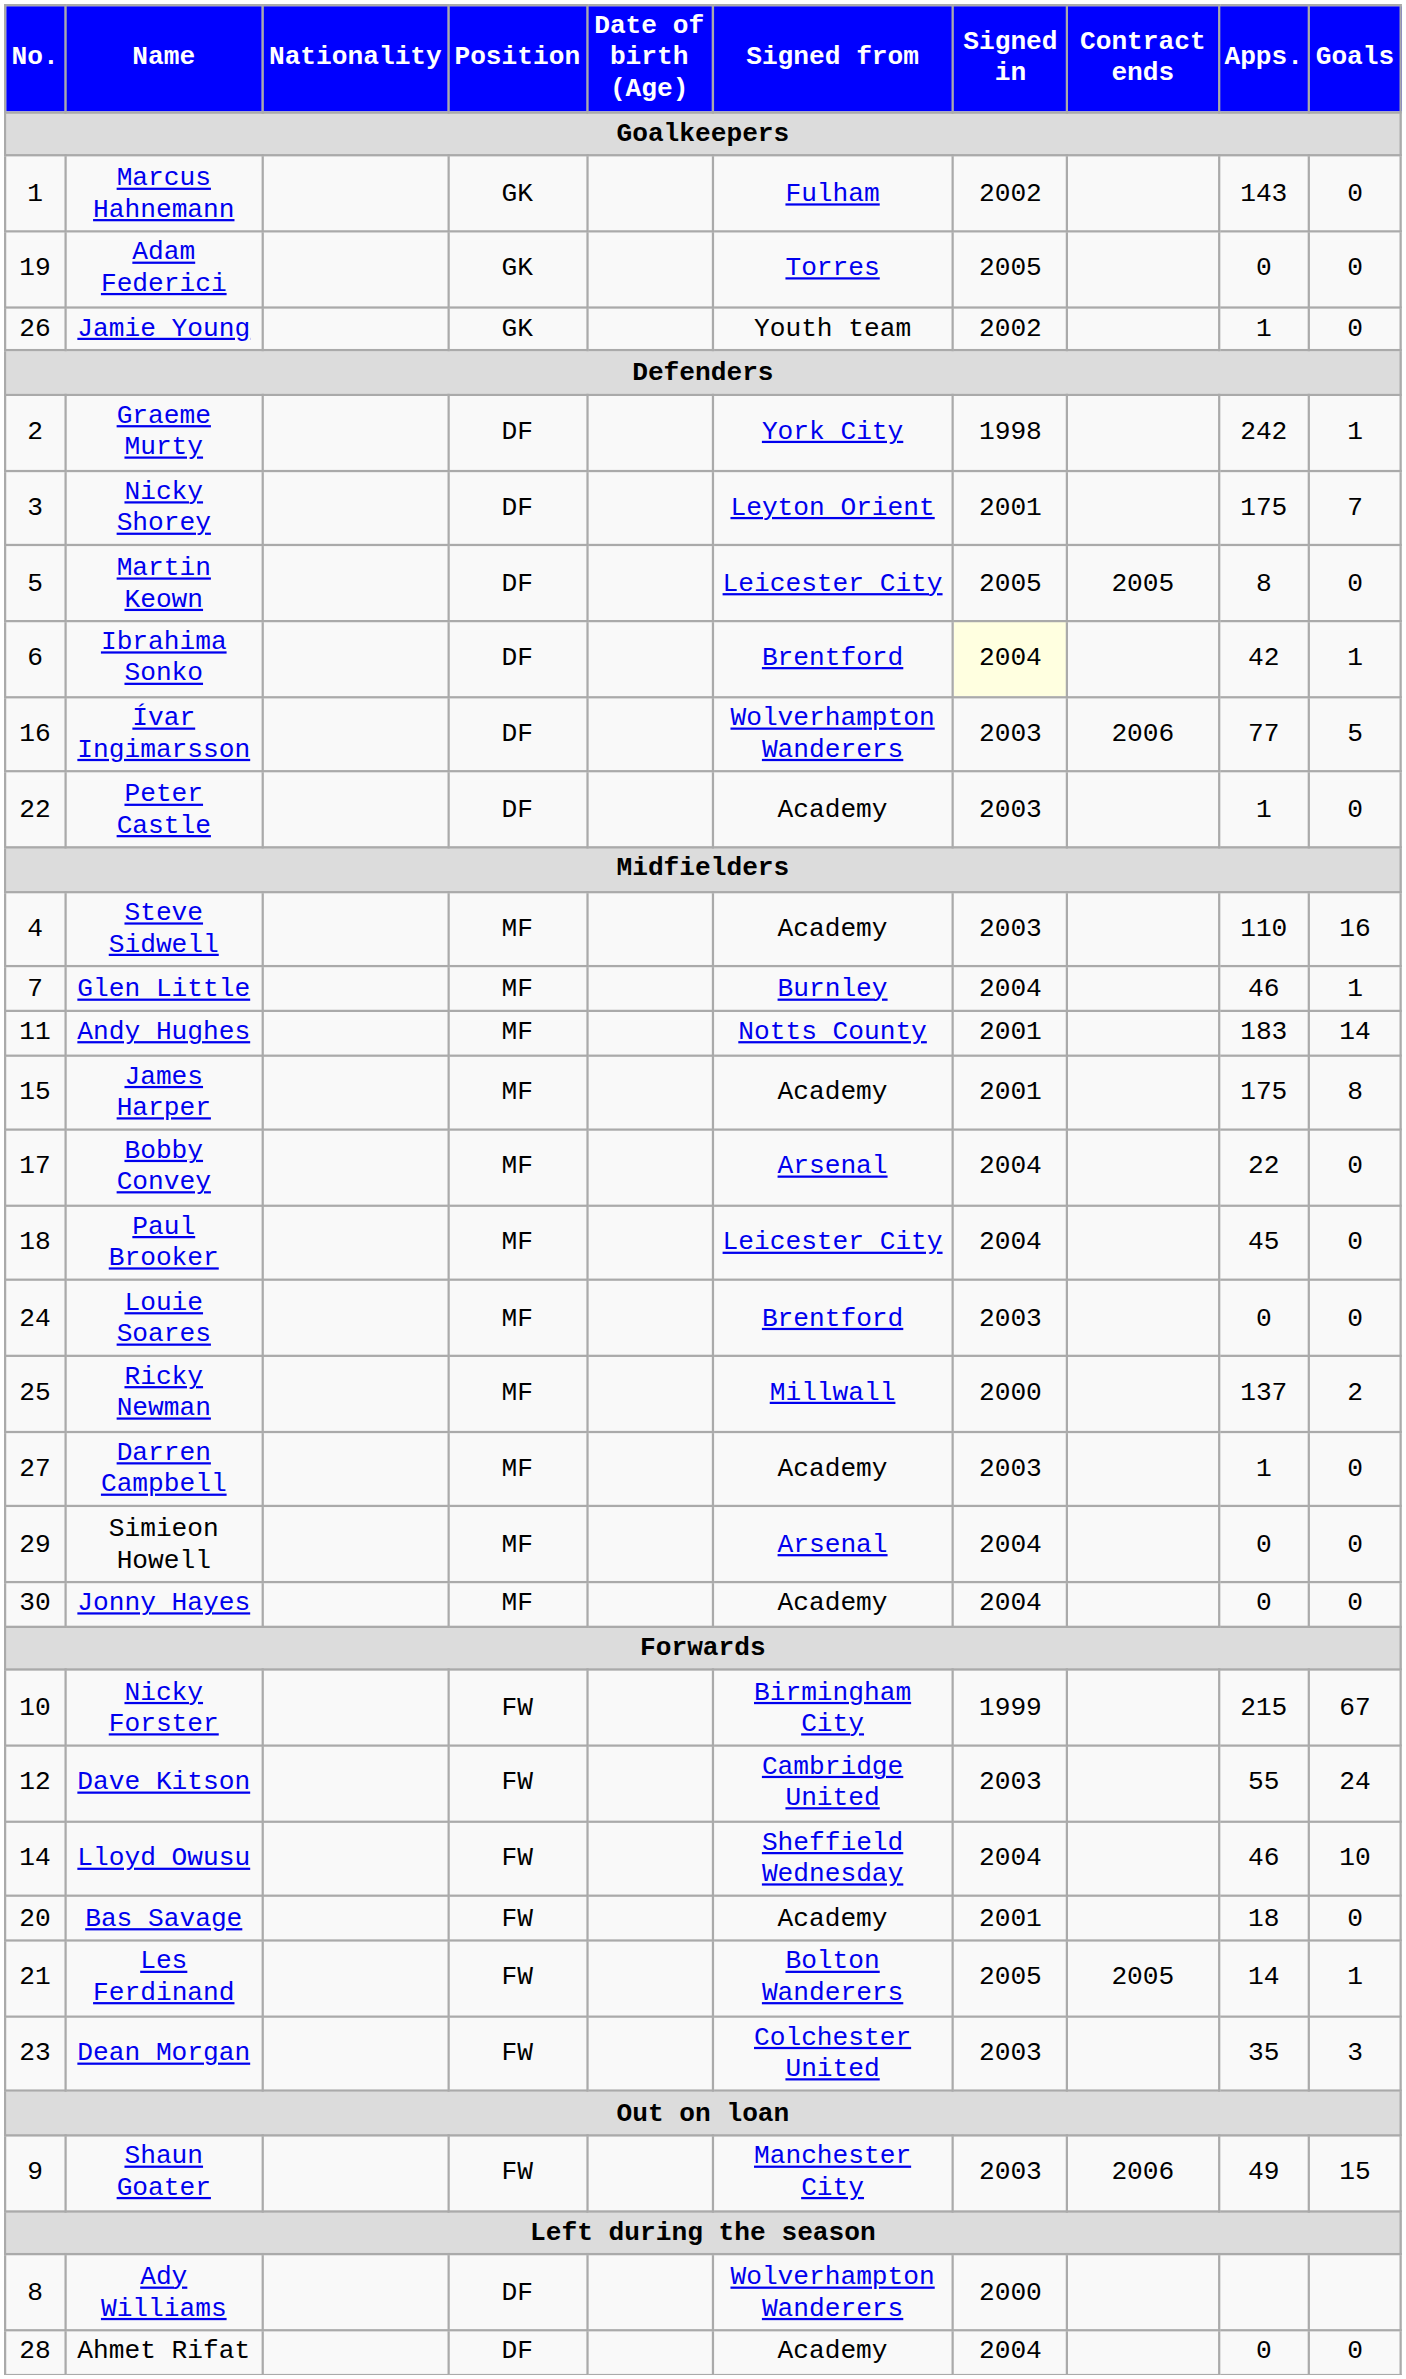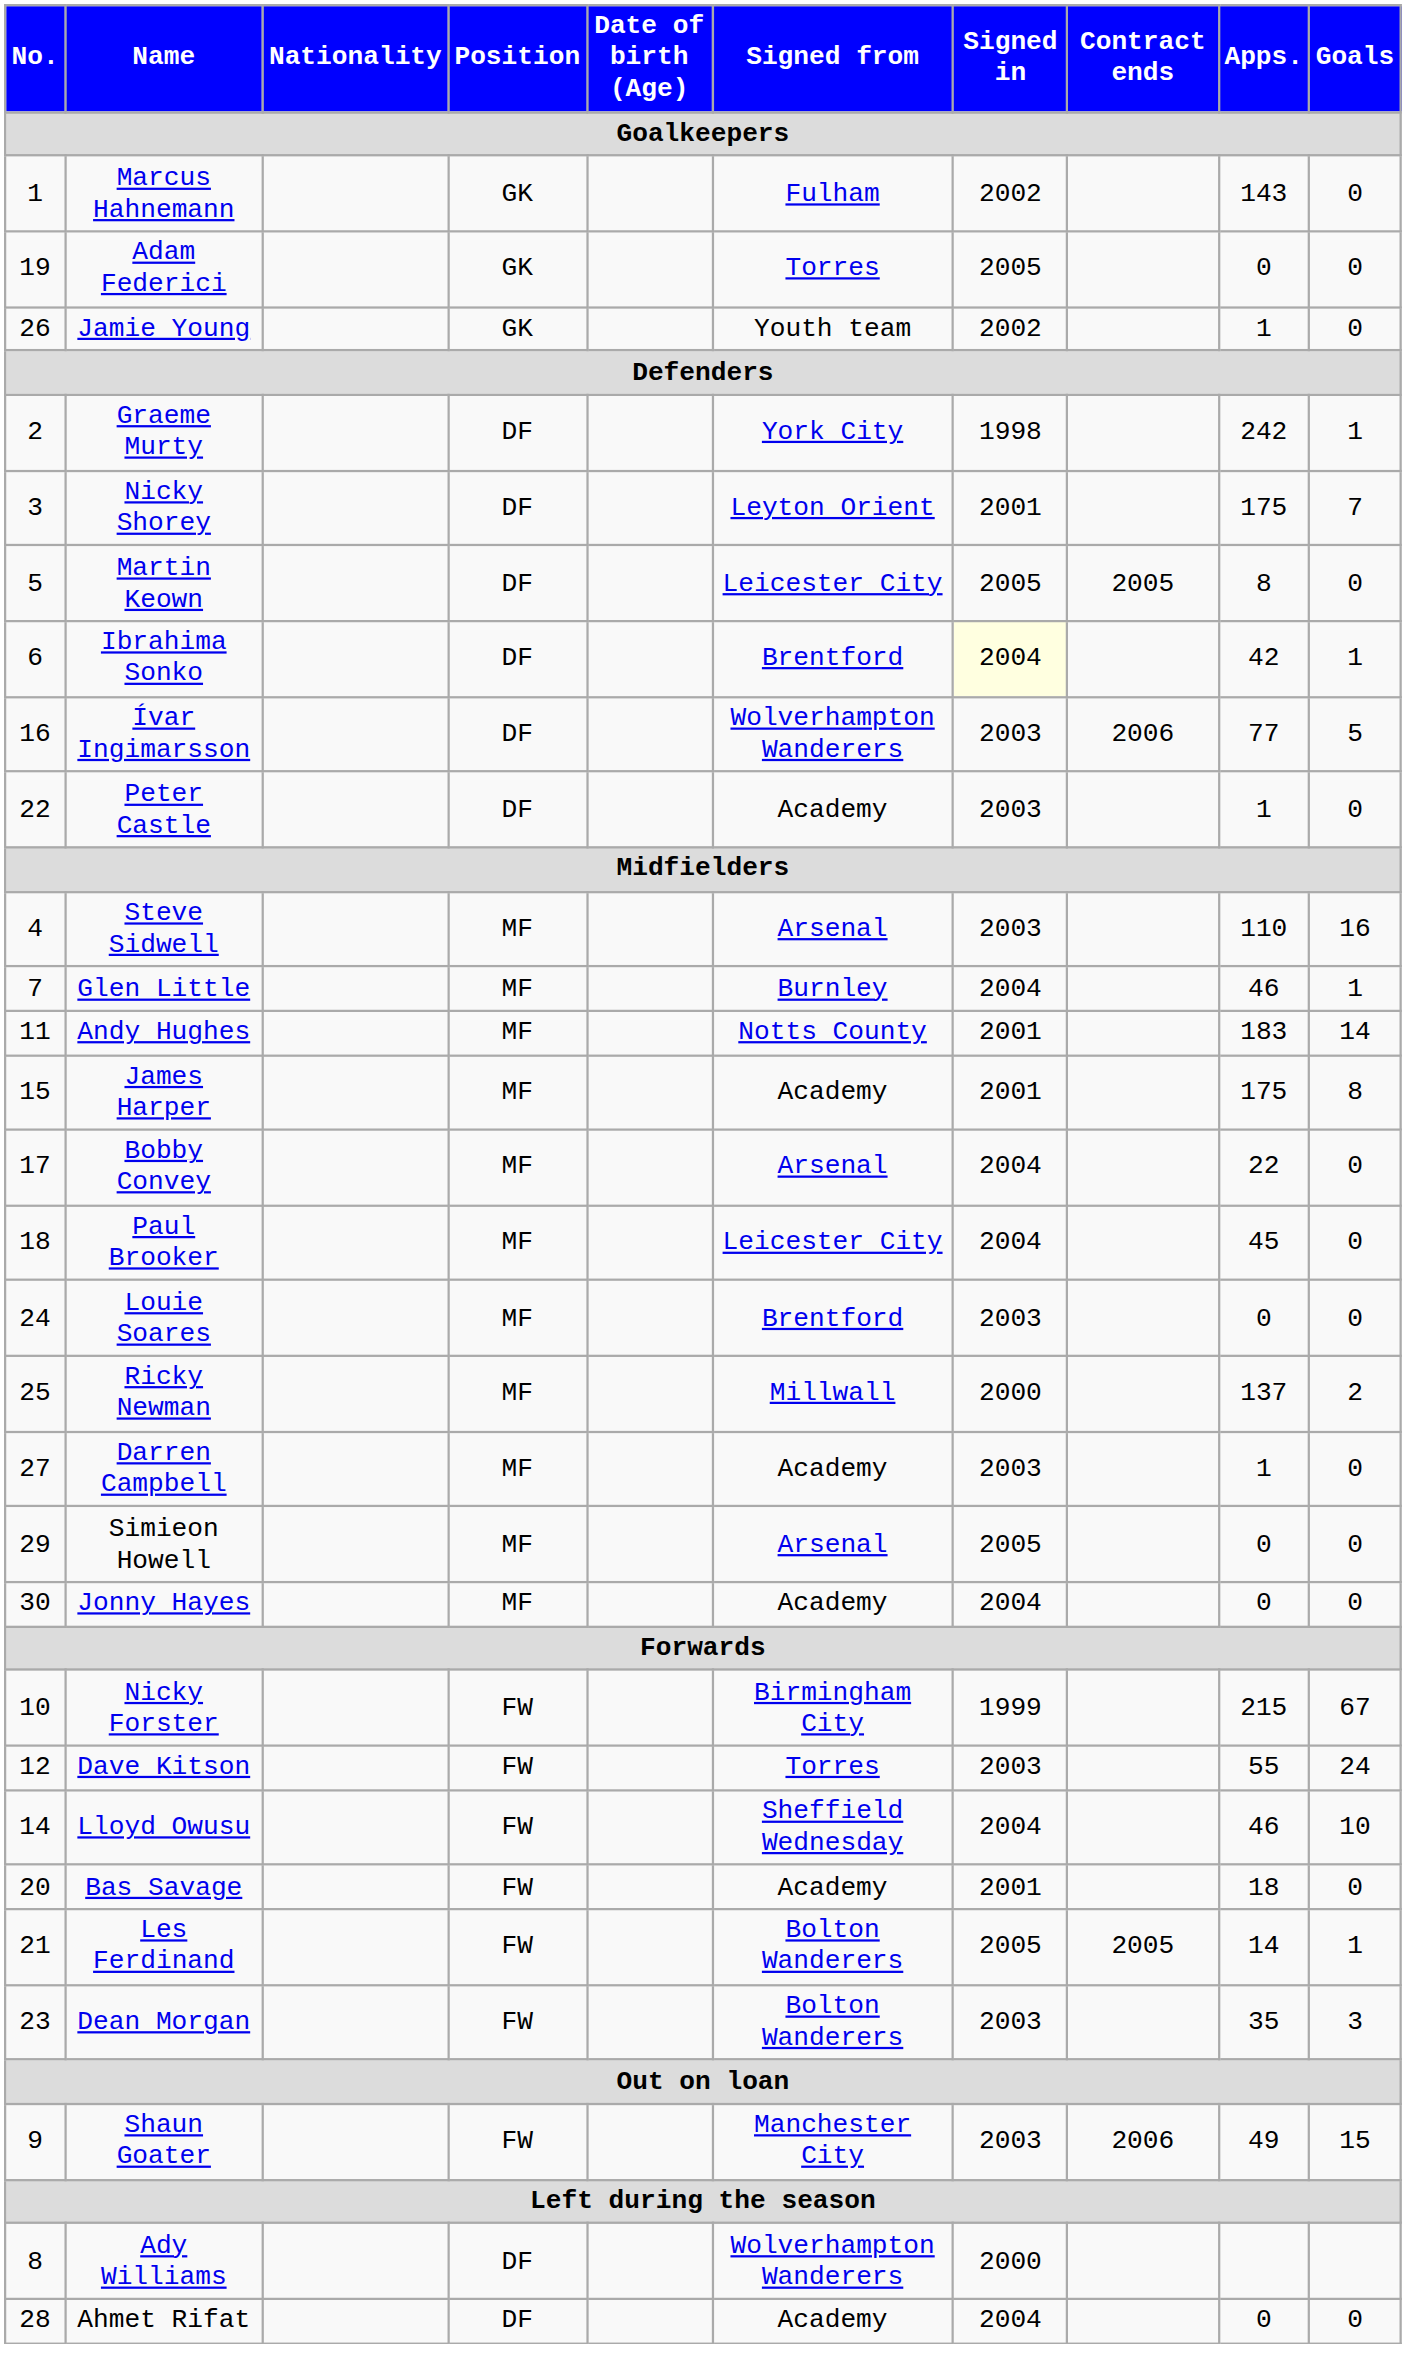Steve Sidwell | Signed from: Academy -> Arsenal
Simieon Howell | Signed in: 2004 -> 2005
Dave Kitson | Signed from: Cambridge United -> Torres
Dean Morgan | Signed from: Colchester United -> Bolton Wanderers
